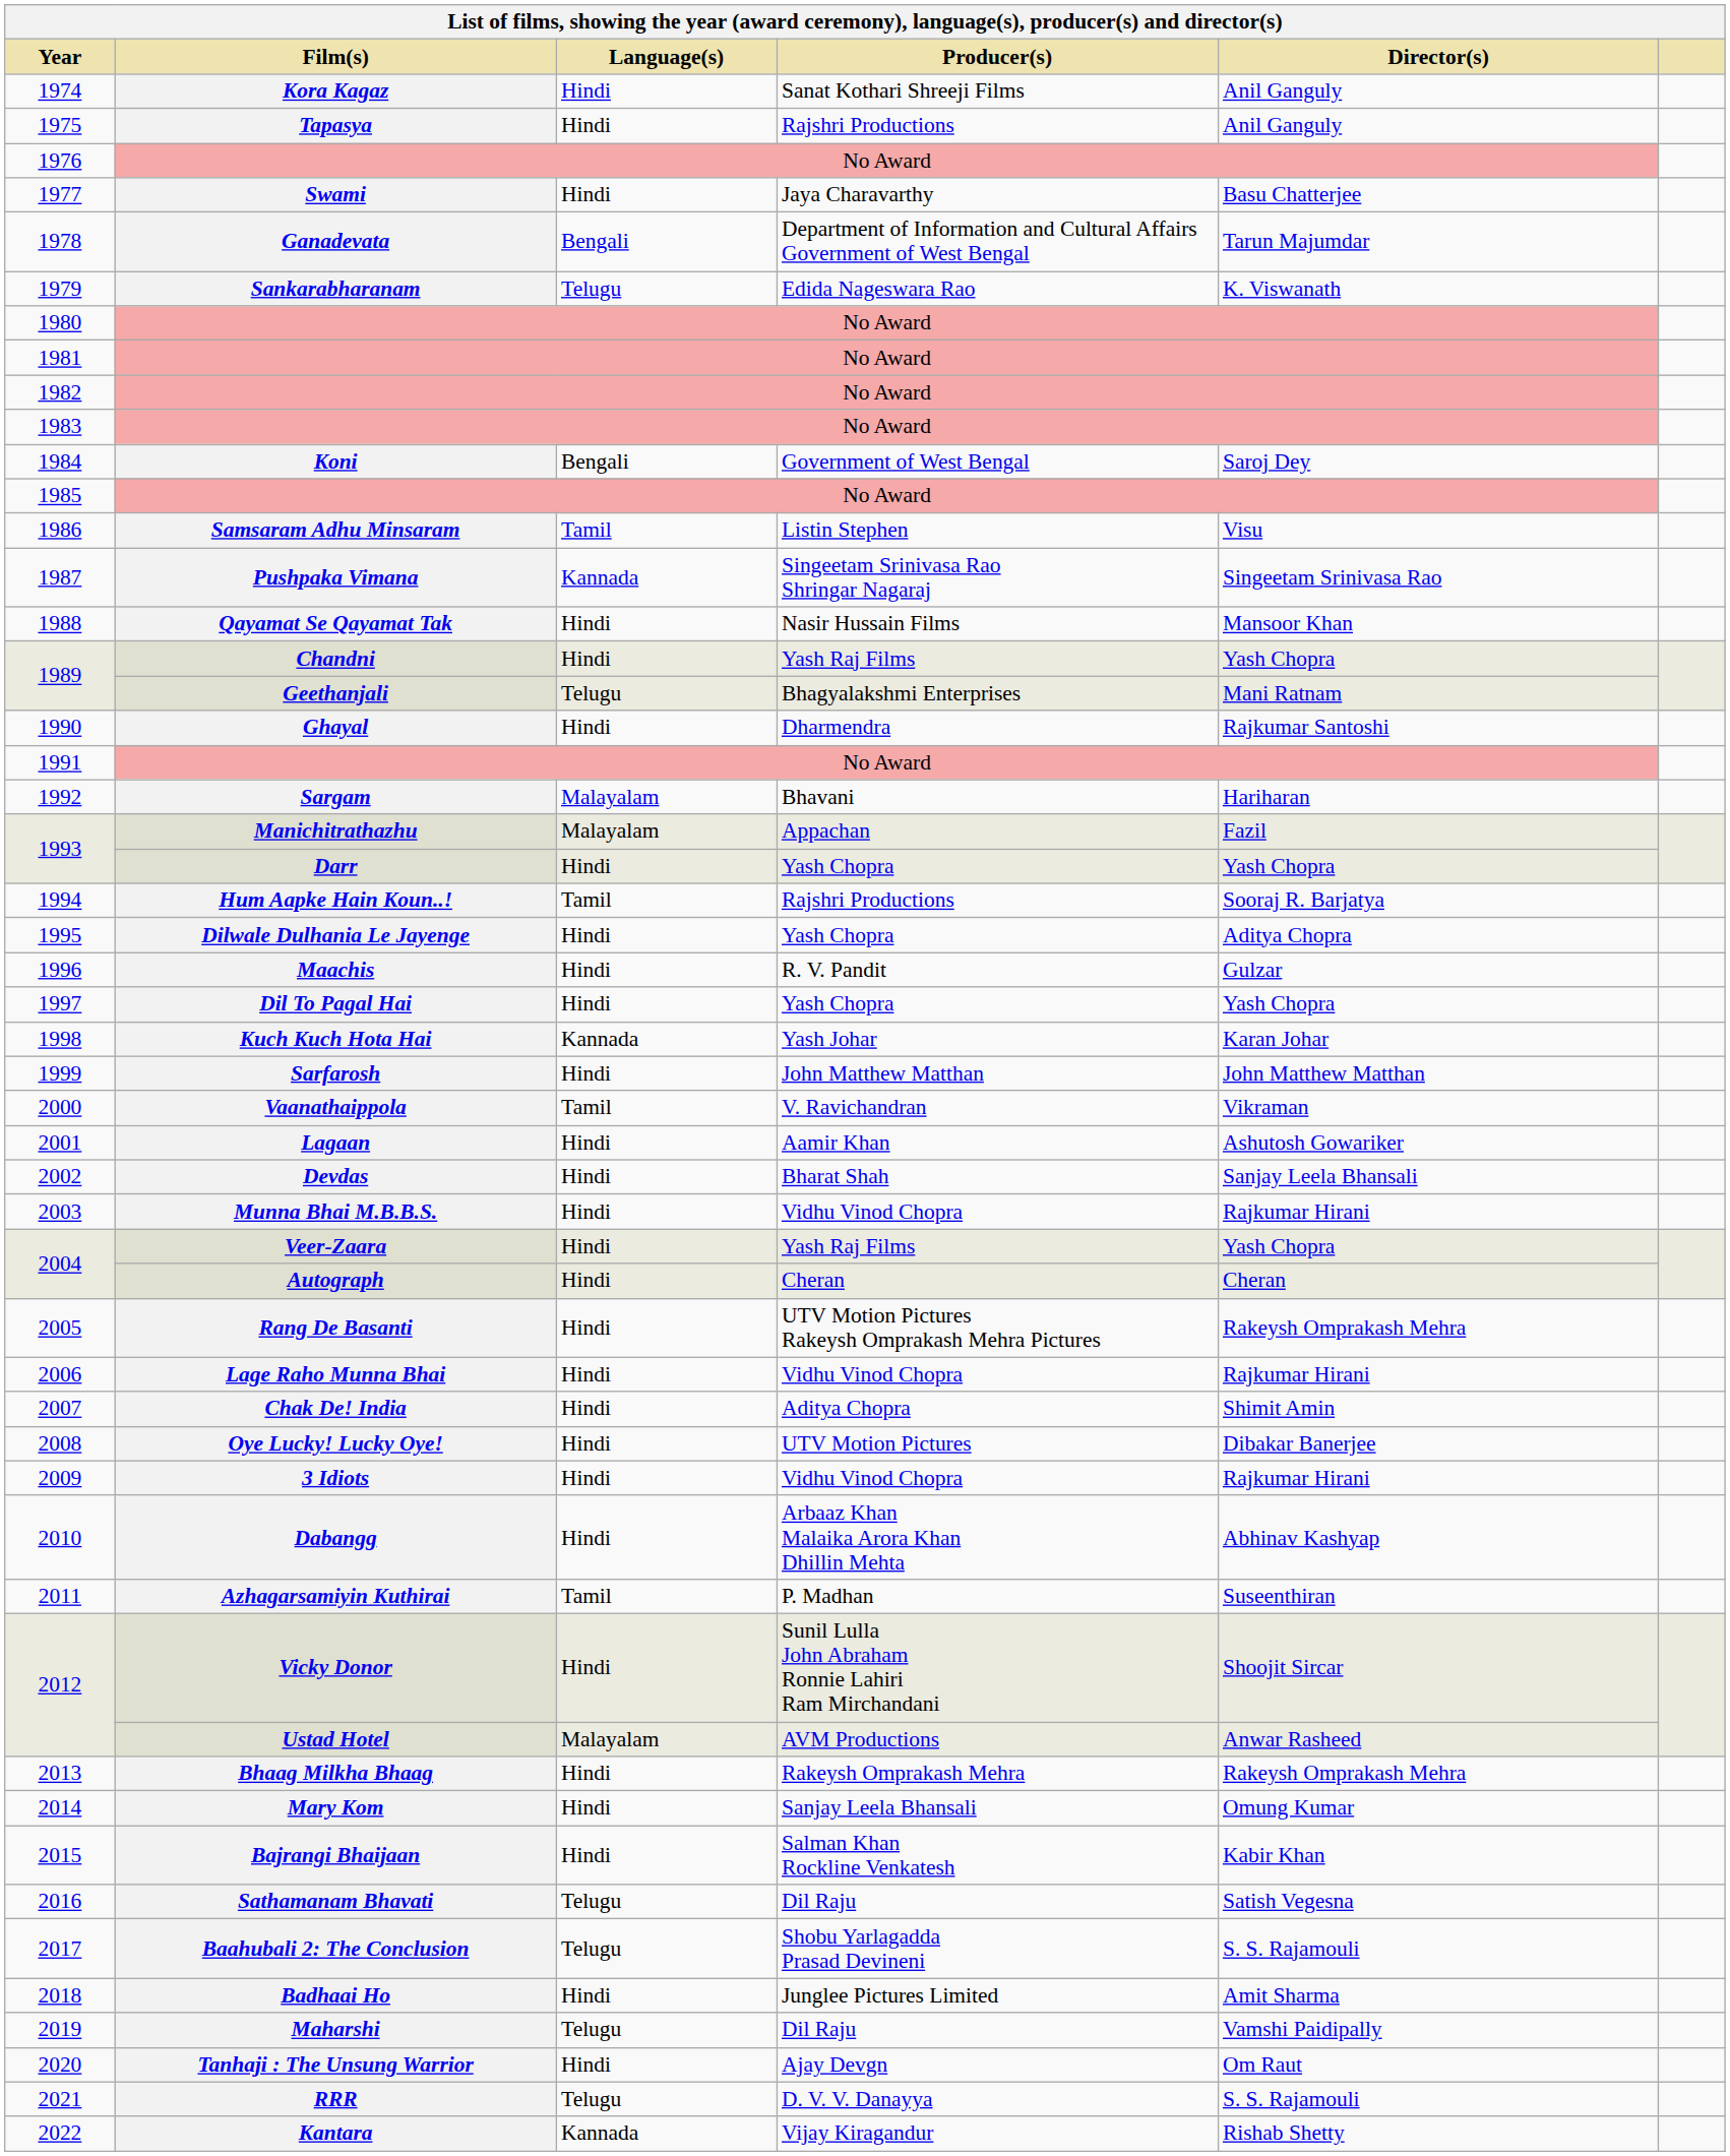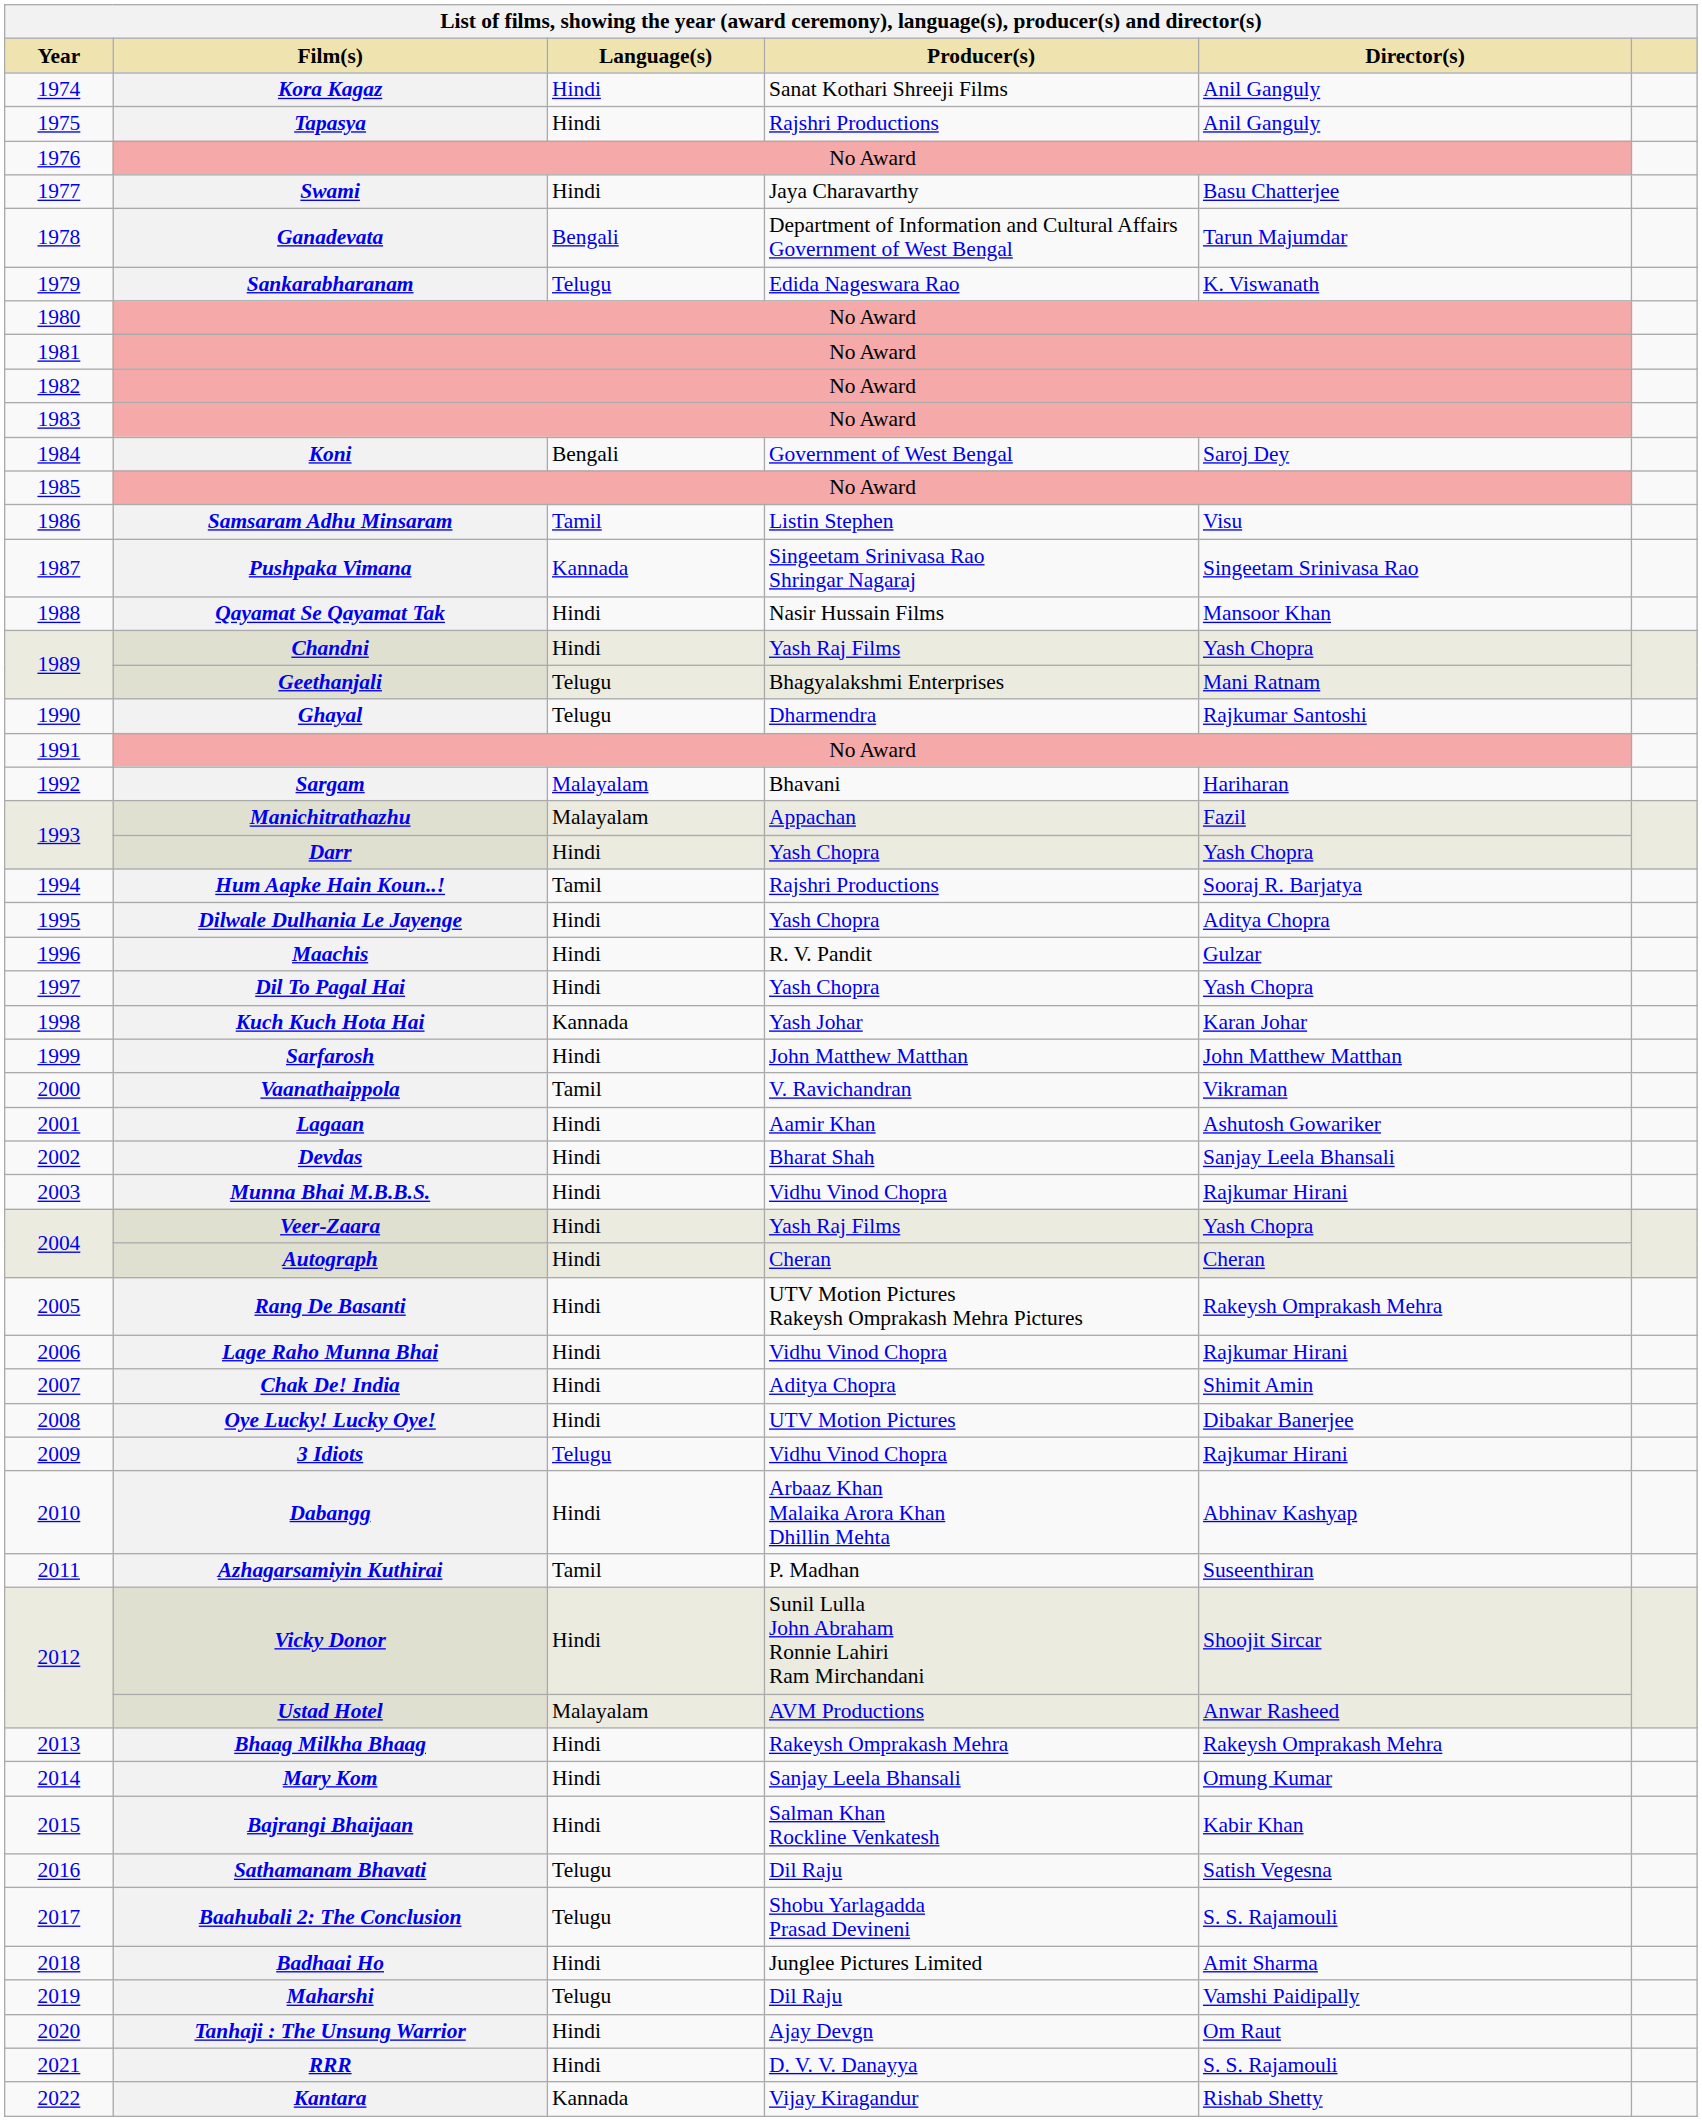1990 | Language(s): Hindi -> Telugu
2009 | Language(s): Hindi -> Telugu
2021 | Language(s): Telugu -> Hindi
